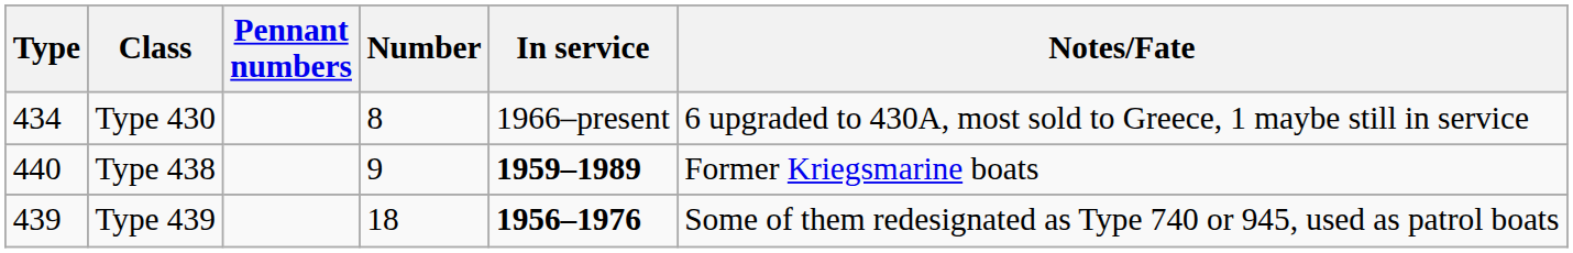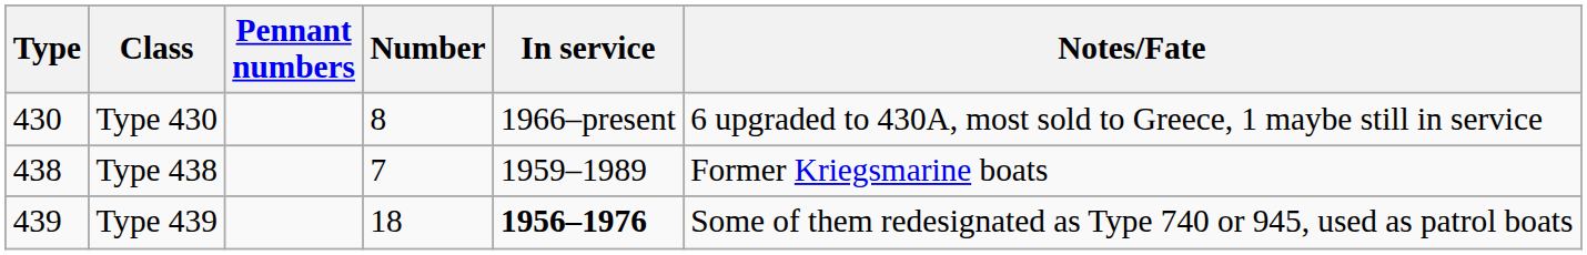Type 430 | Type: 434 -> 430
Type 438 | Type: 440 -> 438
Type 438 | Number: 9 -> 7
Type 438 | In service: bold -> normal
